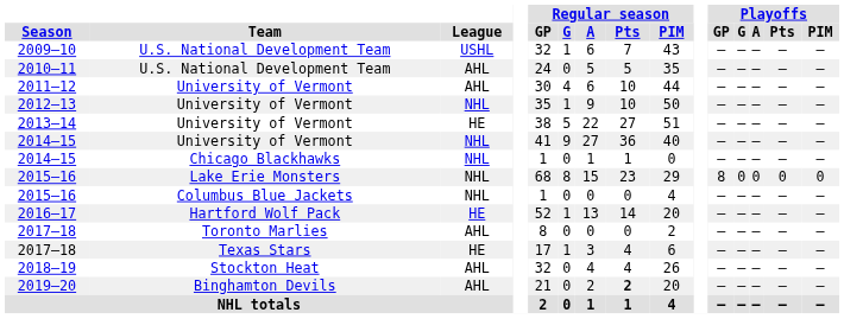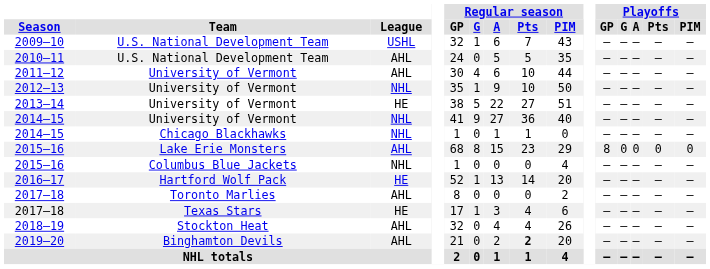2015–16 / Lake Erie Monsters | League: NHL -> AHL
